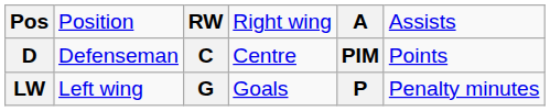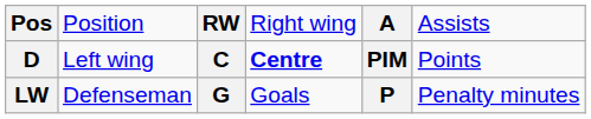D | column 2: Defenseman -> Left wing
D | column 4: normal -> bold
LW | column 2: Left wing -> Defenseman
